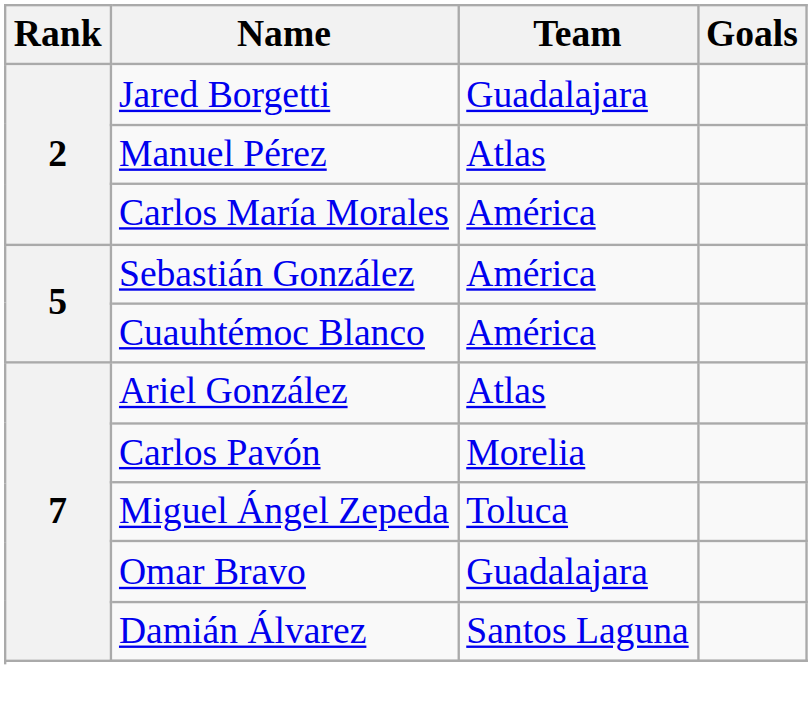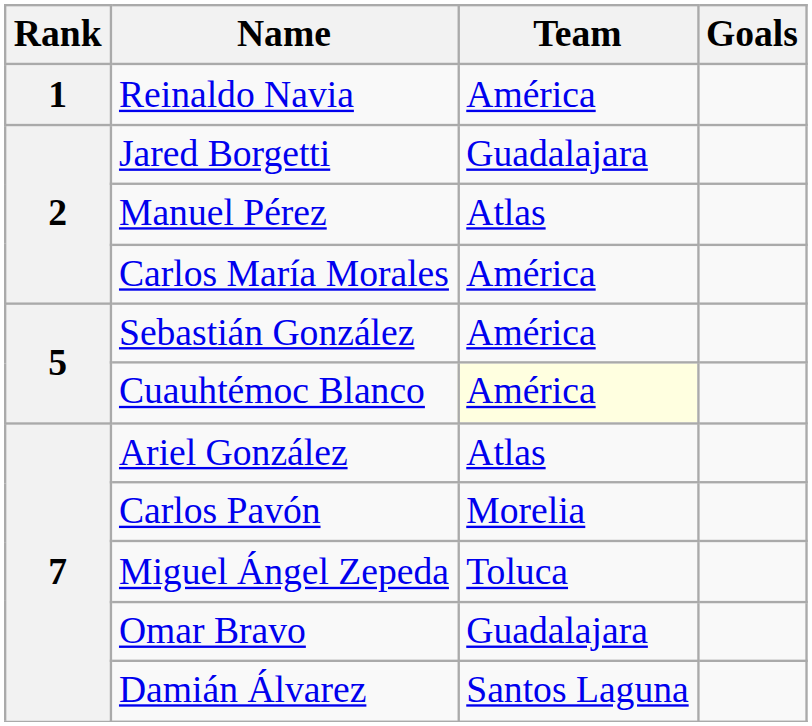+ row: 1 | Reinaldo Navia | América
Cuauhtémoc Blanco | Team: no background -> lightyellow background
